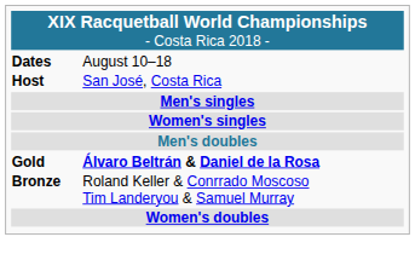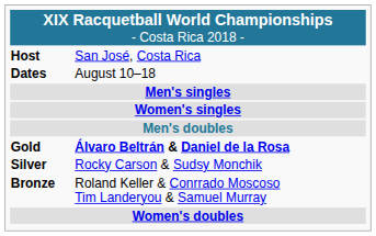rows swapped: Host <-> Dates
+ row: Silver | Rocky Carson & Sudsy Monchik
